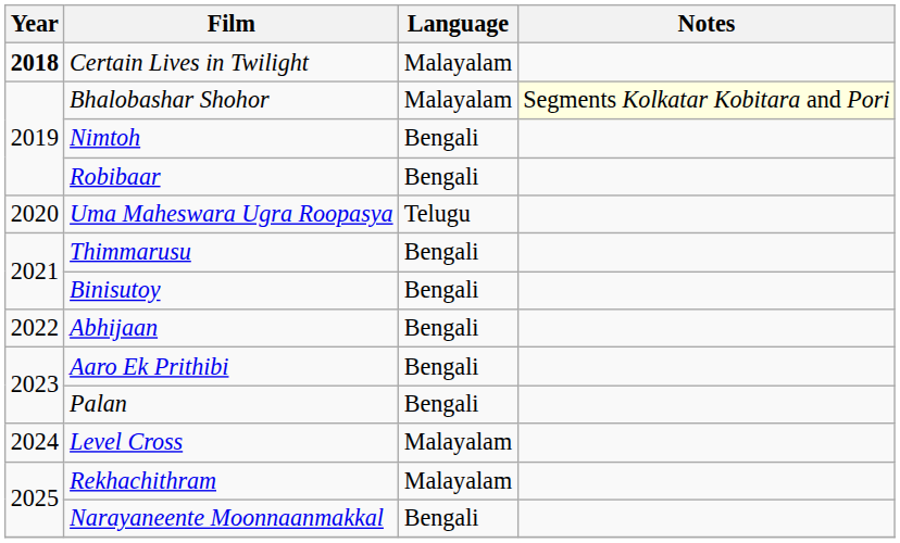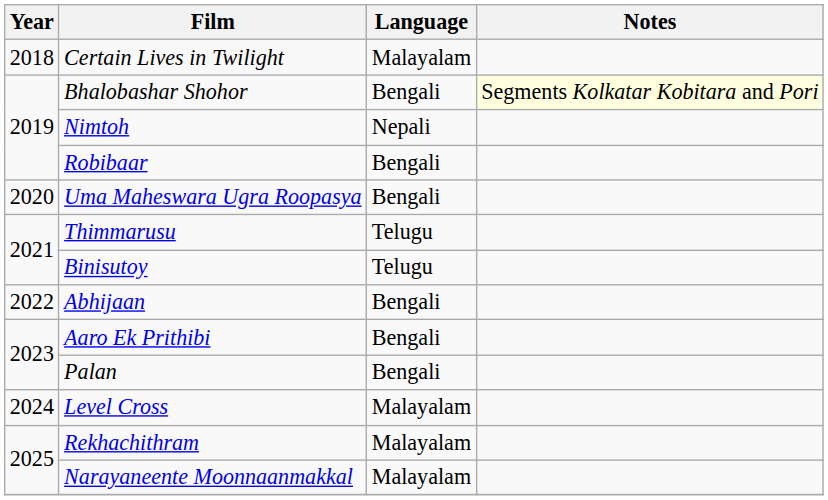Certain Lives in Twilight | Year: bold -> normal
Bhalobashar Shohor | Language: Malayalam -> Bengali
Nimtoh | Language: Bengali -> Nepali
Uma Maheswara Ugra Roopasya | Language: Telugu -> Bengali
Thimmarusu | Language: Bengali -> Telugu
Binisutoy | Language: Bengali -> Telugu
Narayaneente Moonnaanmakkal | Language: Bengali -> Malayalam
